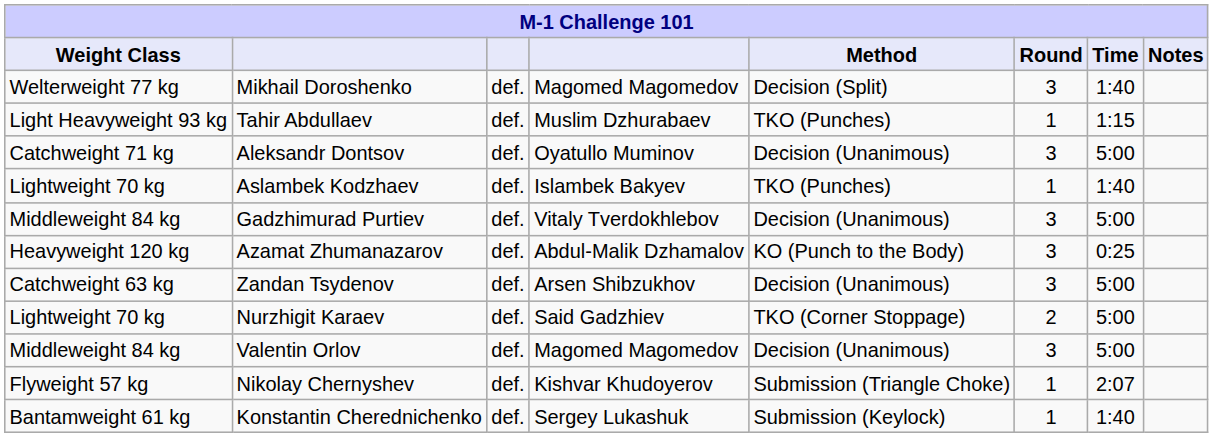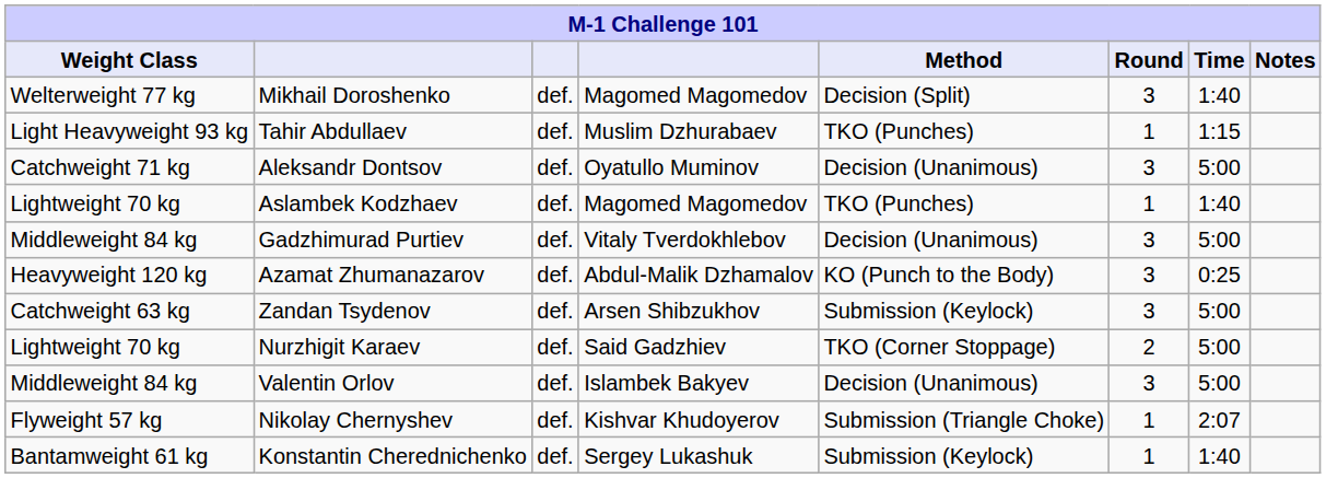Aslambek Kodzhaev | column 4: Islambek Bakyev -> Magomed Magomedov
Zandan Tsydenov | Method: Decision (Unanimous) -> Submission (Keylock)
Valentin Orlov | column 4: Magomed Magomedov -> Islambek Bakyev
